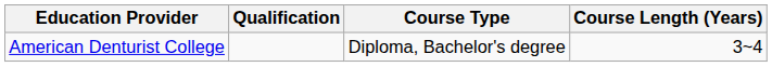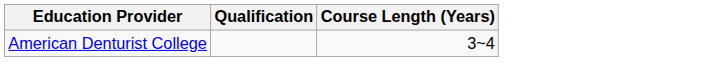- column: Course Type | Diploma, Bachelor's degree
